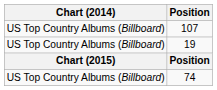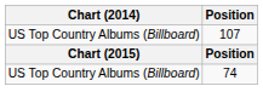- row: US Top Country Albums (Billboard) | 19
